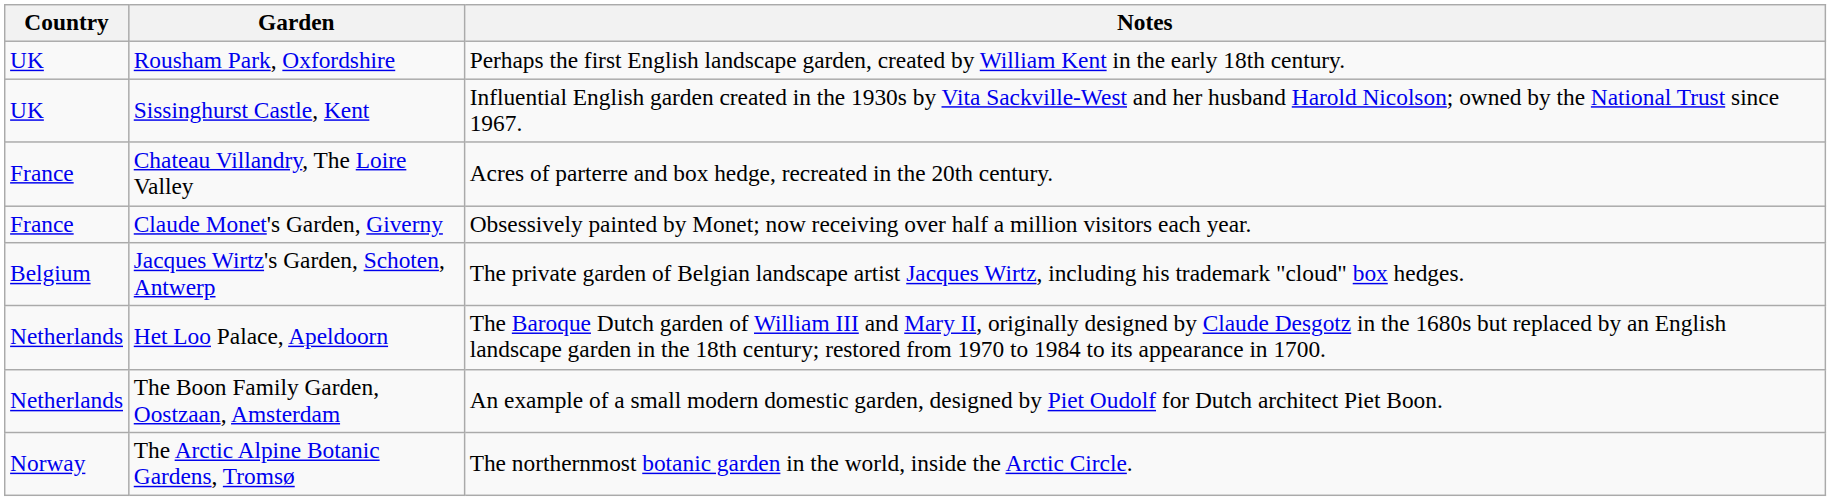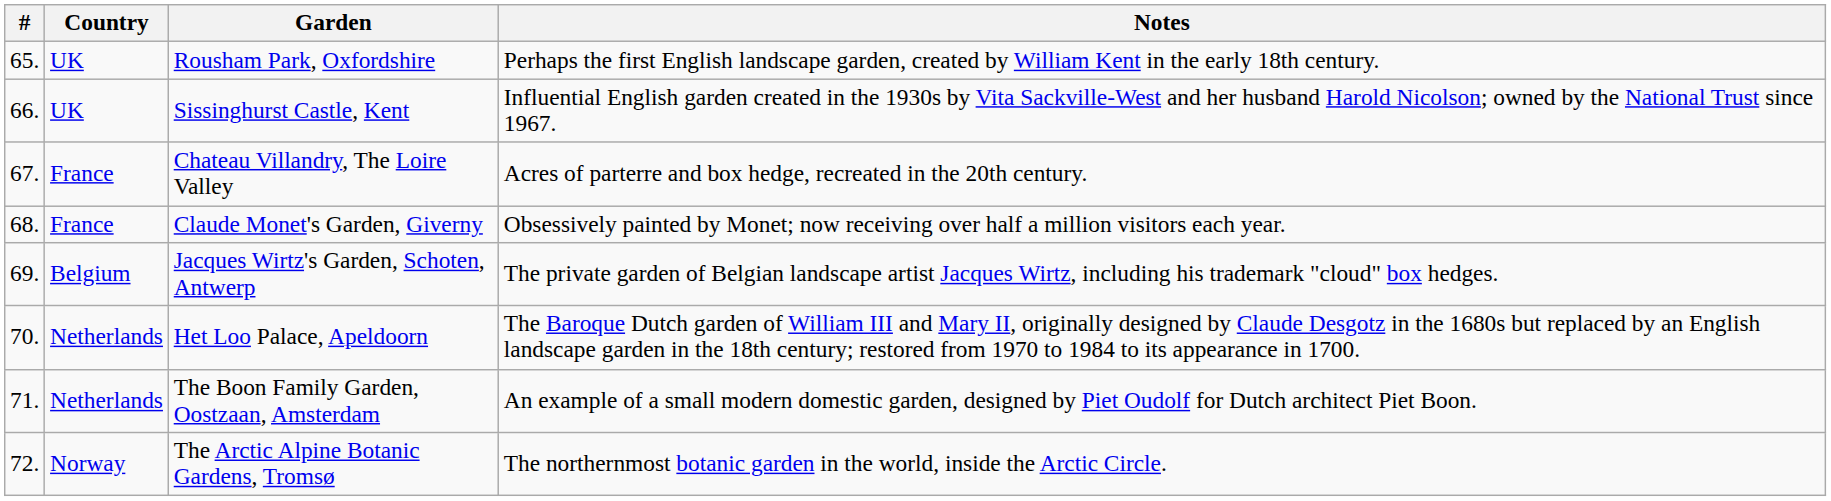+ column: # | 65. | 66. | 67. | 68. | 69. | 70. | 71. | 72.
